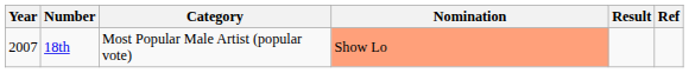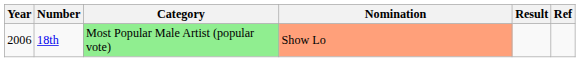18th | Year: 2007 -> 2006
18th | Category: no background -> lightgreen background
